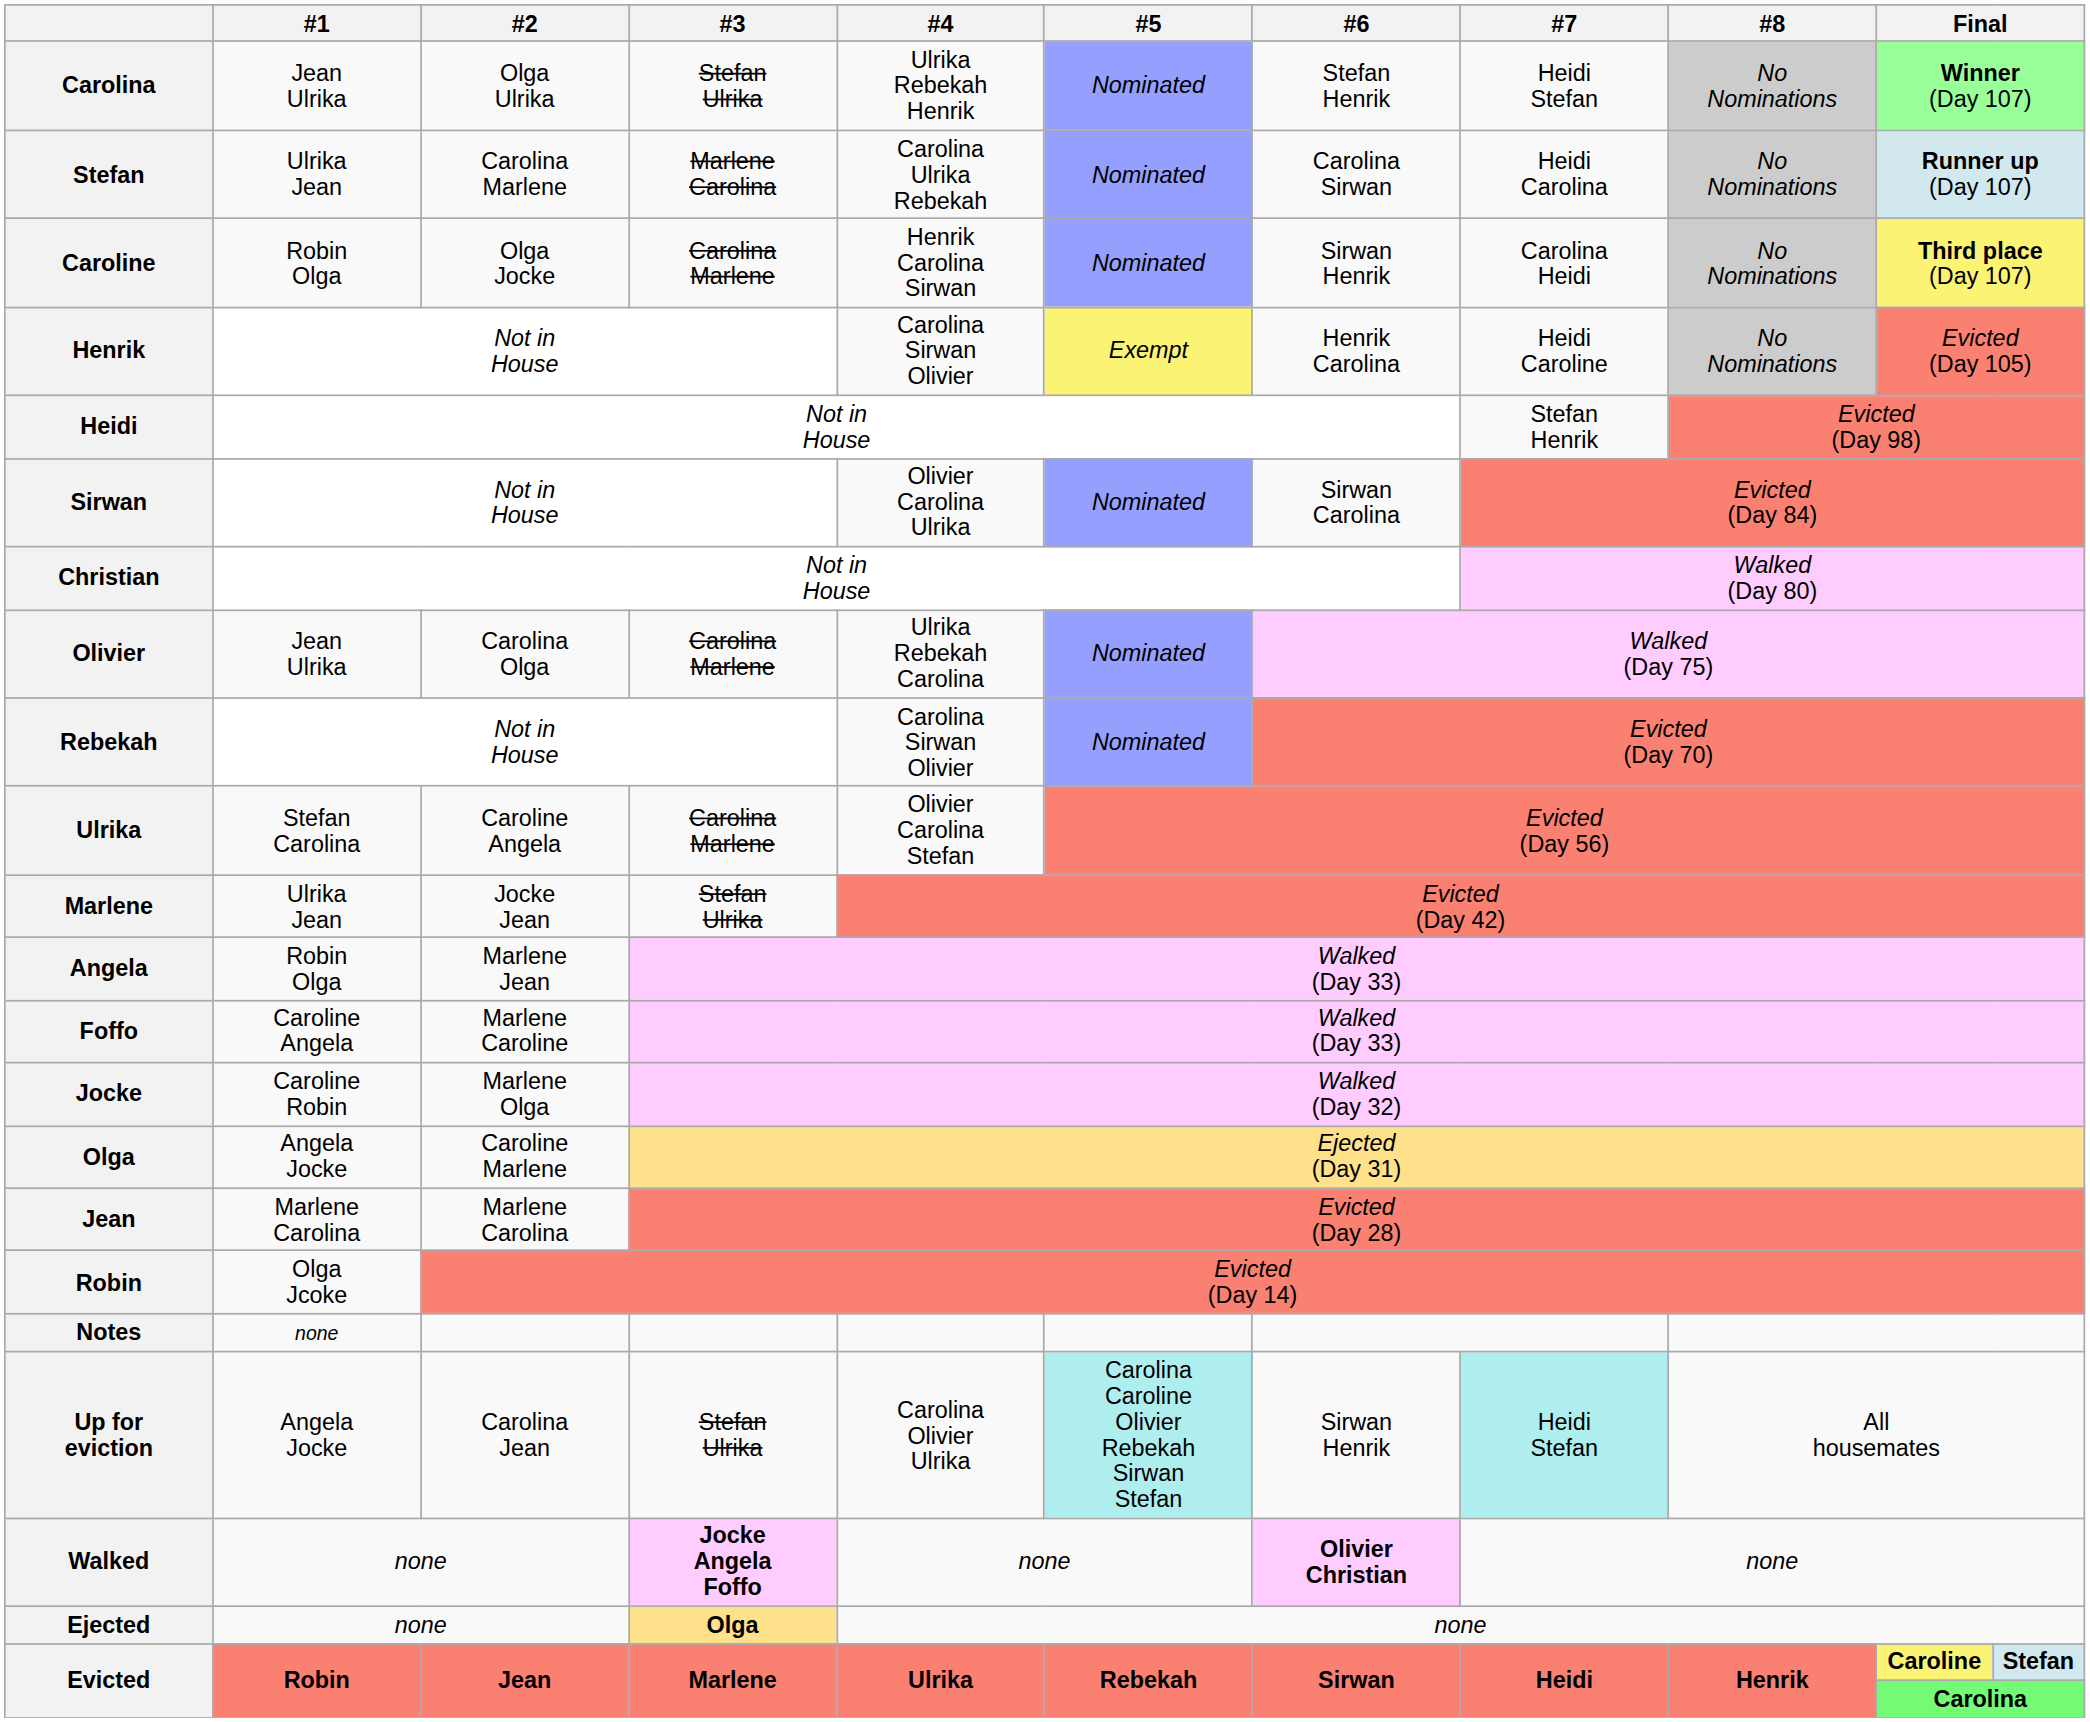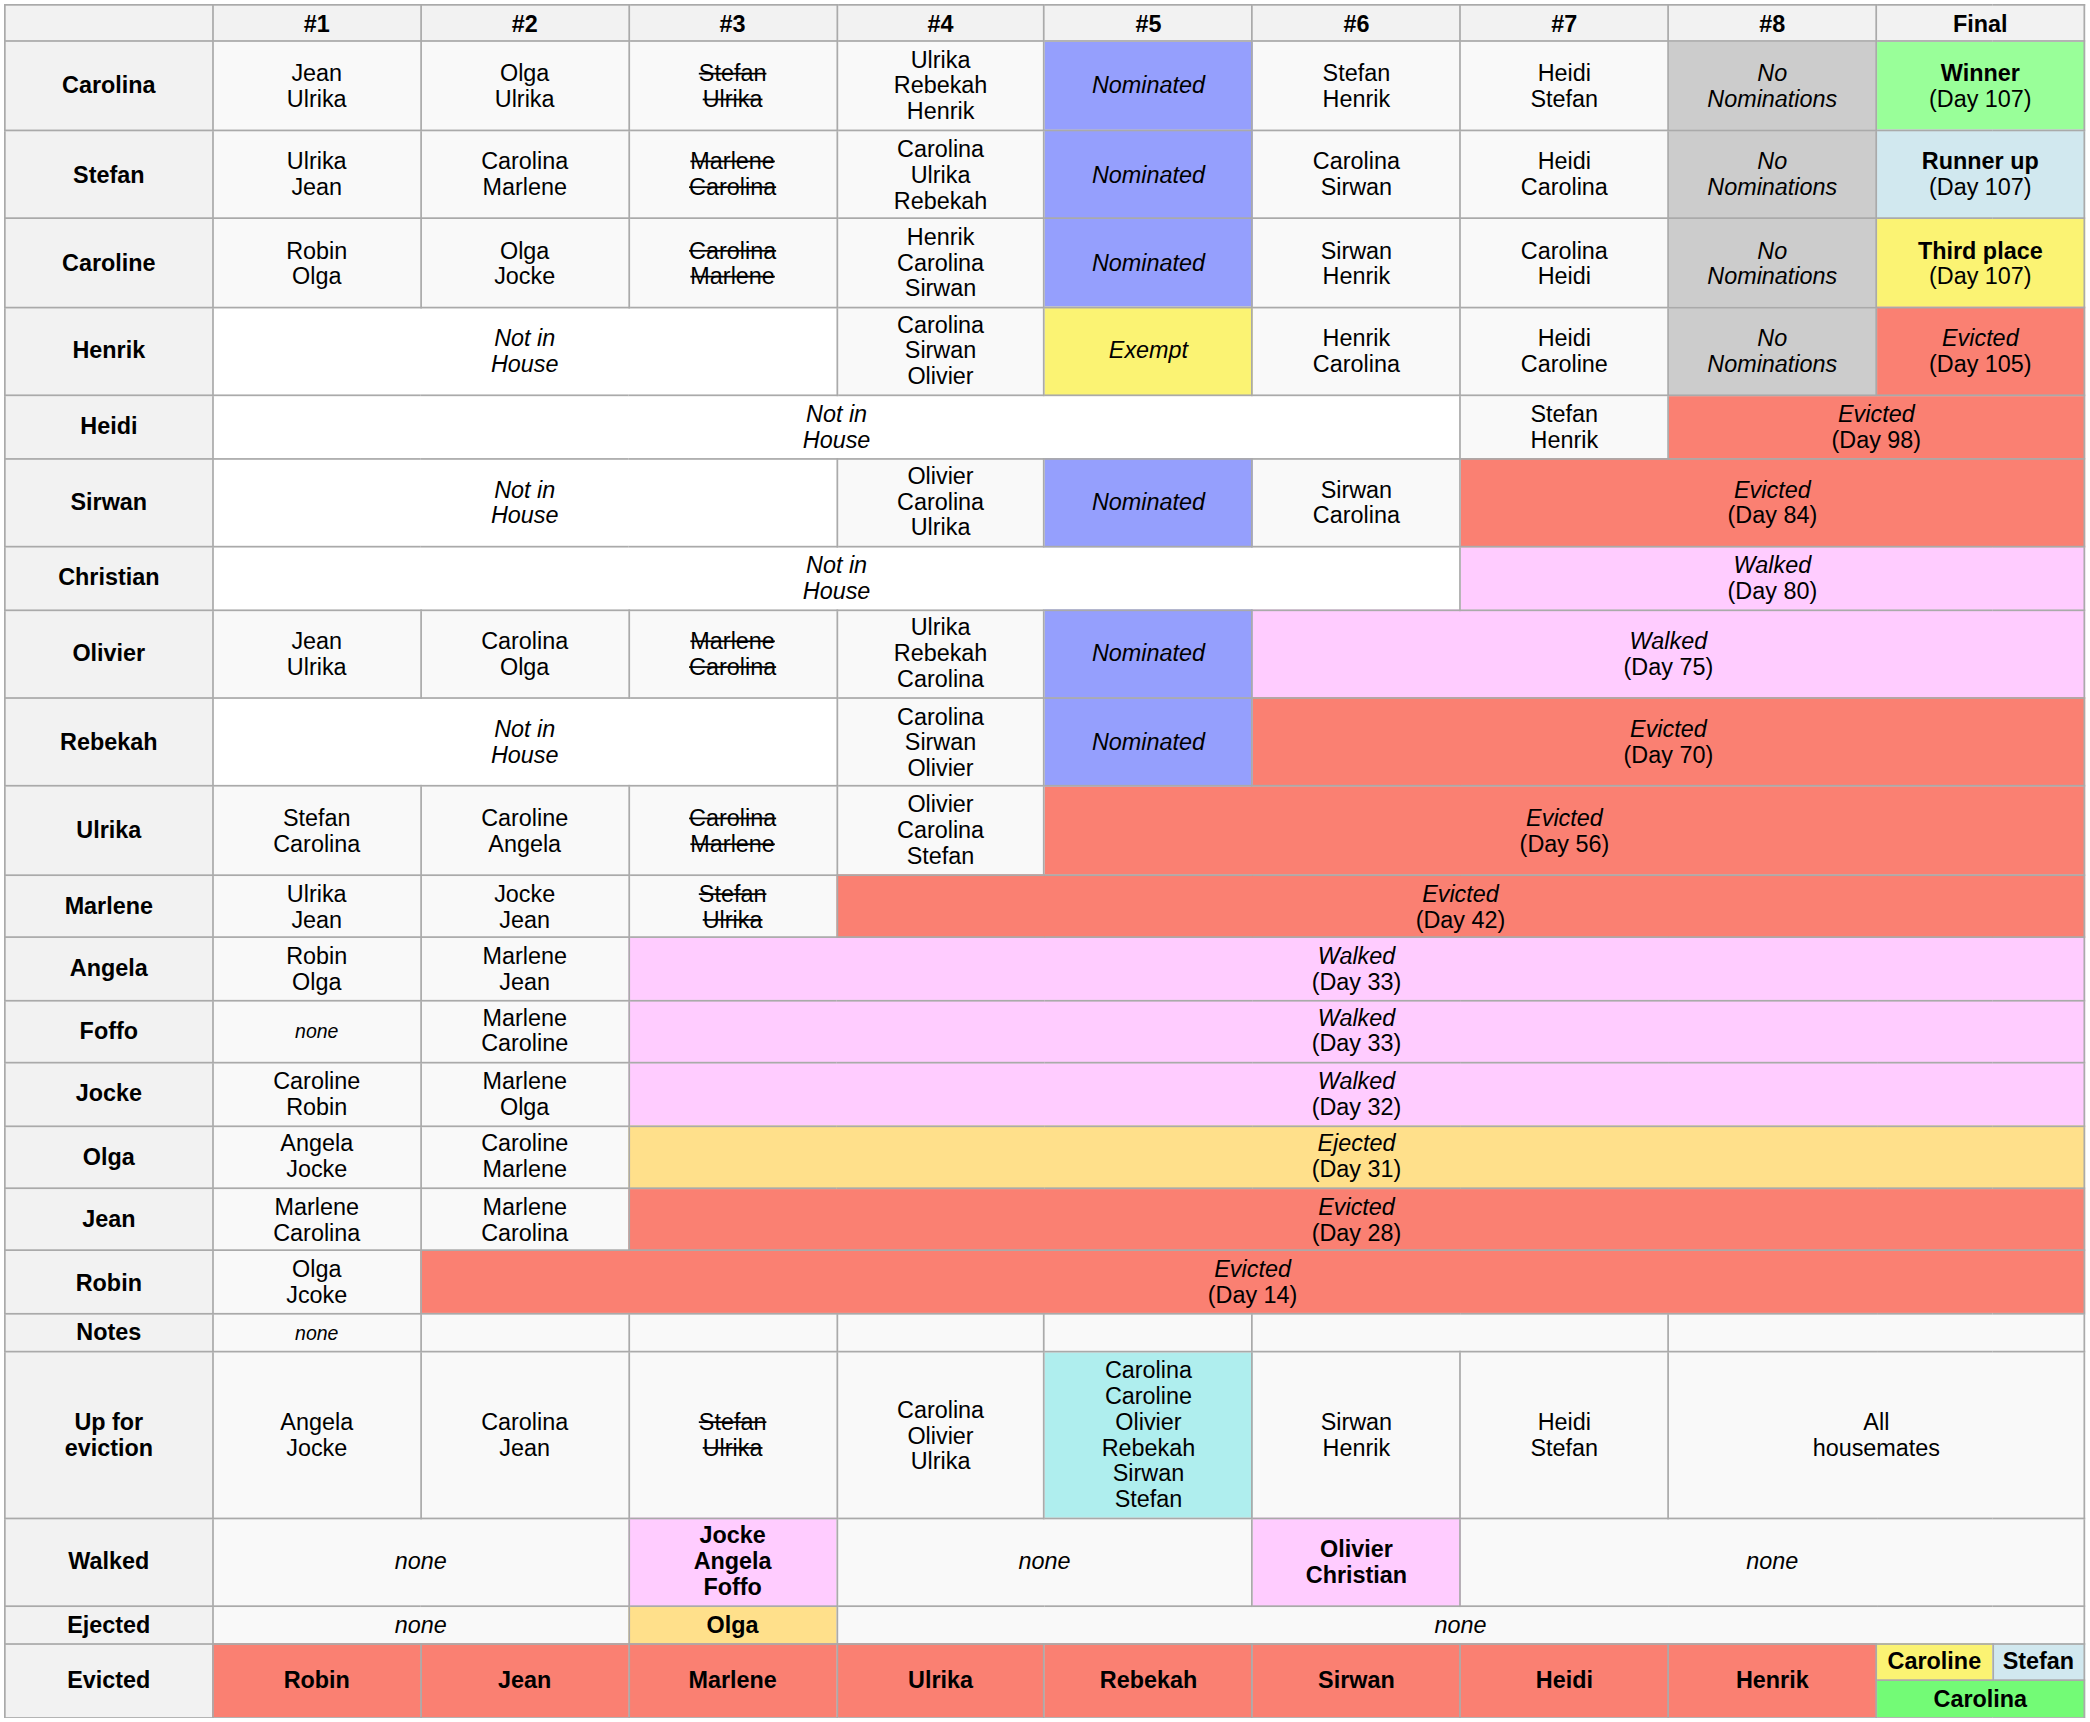Olivier | #3: Carolina Marlene -> Marlene Carolina
Foffo | #1: Caroline Angela -> none
Up for eviction | #7: paleturquoise background -> no background
